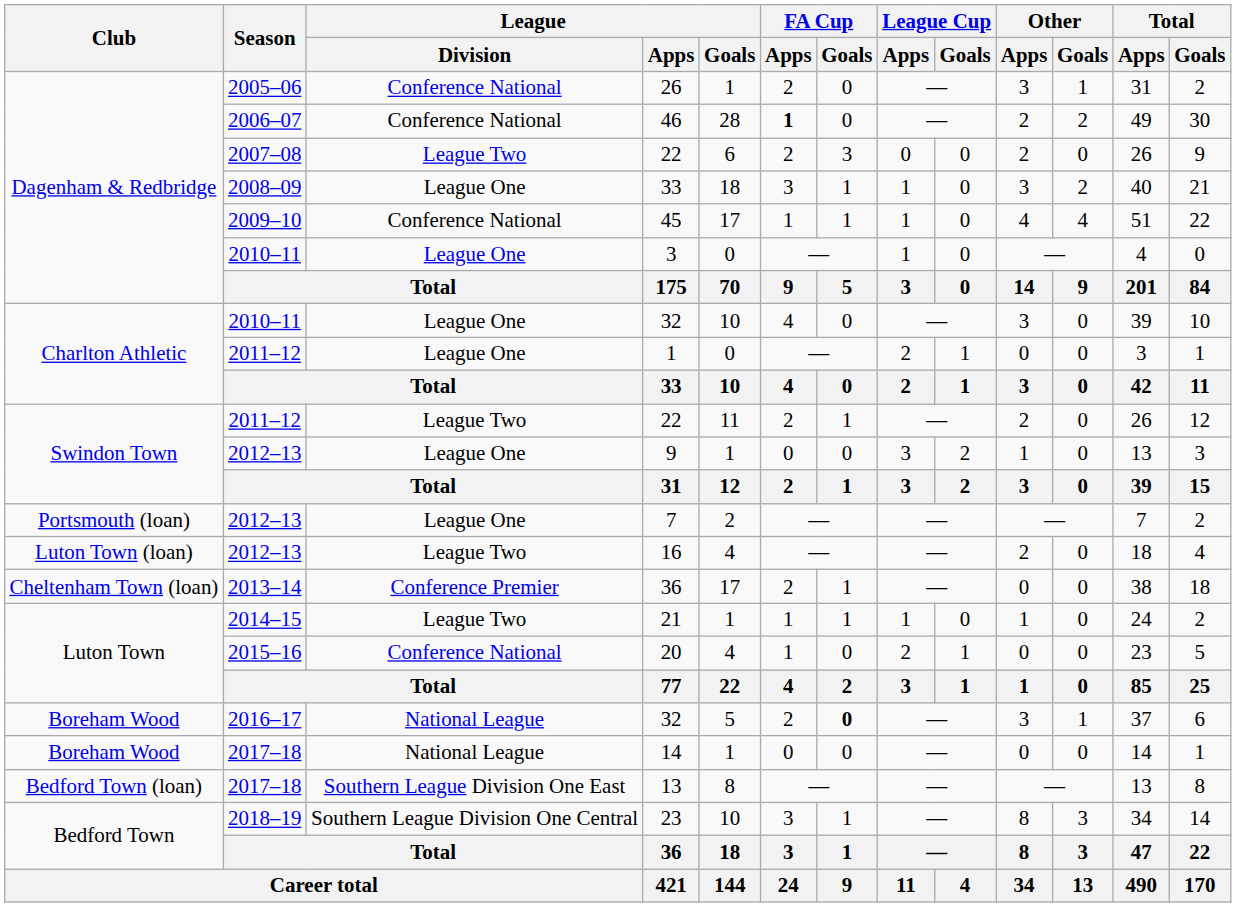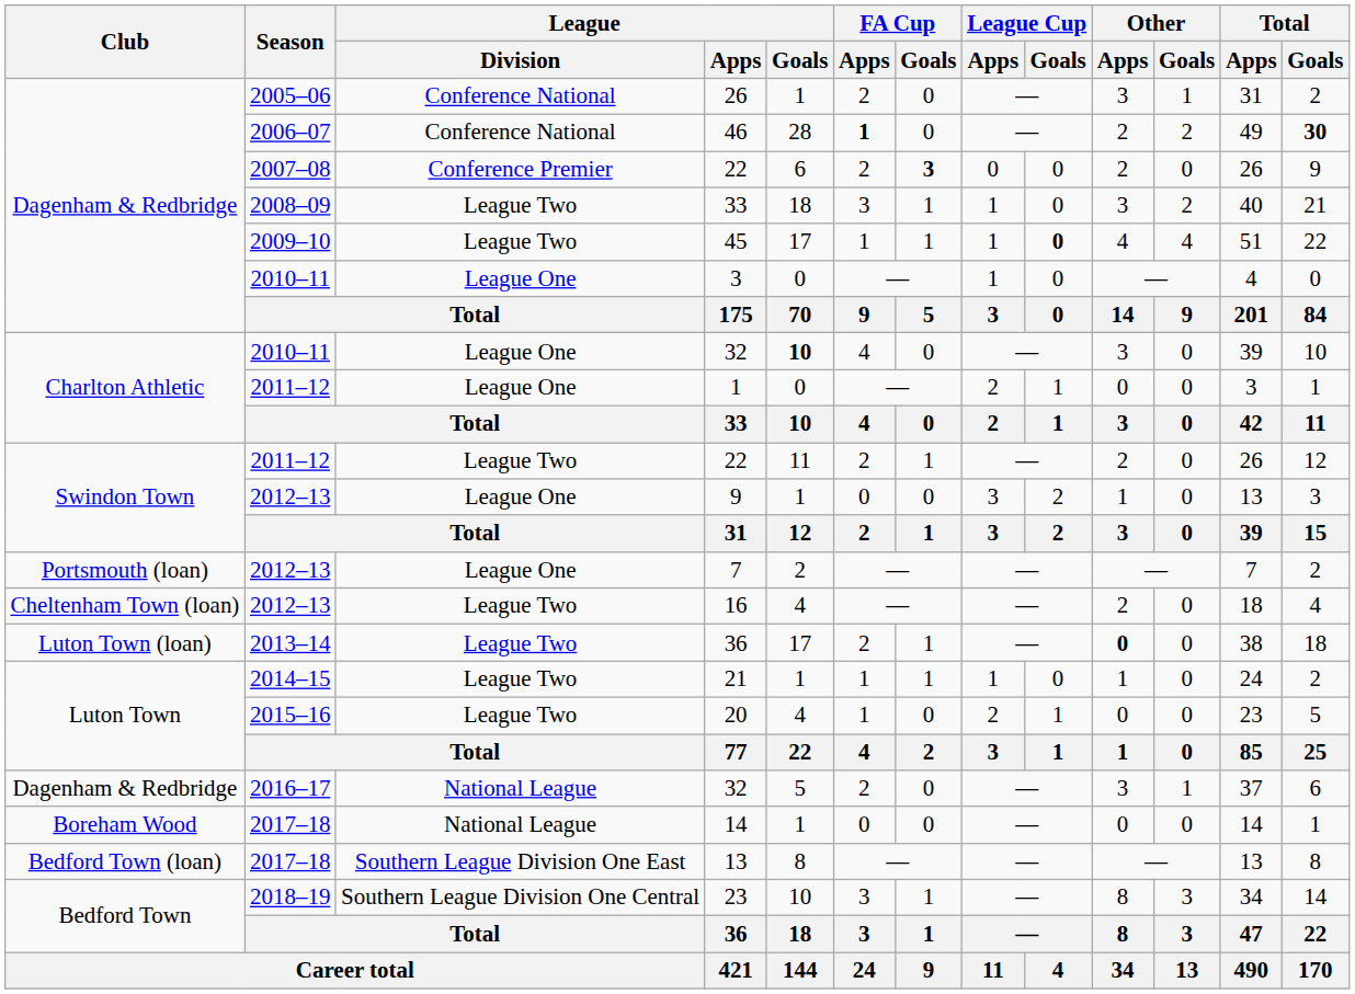46 | Total / Goals: normal -> bold
2007–08 / 22 | League / Division: League Two -> Conference Premier
2007–08 / 22 | FA Cup / Goals: normal -> bold
2008–09 / 33 | League / Division: League One -> League Two
45 | League / Division: Conference National -> League Two
45 | League Cup / Goals: normal -> bold
2010–11 / 32 | League / Goals: normal -> bold
16 | Club: Luton Town (loan) -> Cheltenham Town (loan)
2013–14 / 36 | Club: Cheltenham Town (loan) -> Luton Town (loan)
2013–14 / 36 | League / Division: Conference Premier -> League Two
2013–14 / 36 | Other / Apps: normal -> bold
20 | League / Division: Conference National -> League Two
2016–17 / 32 | Club: Boreham Wood -> Dagenham & Redbridge
2016–17 / 32 | FA Cup / Goals: bold -> normal
